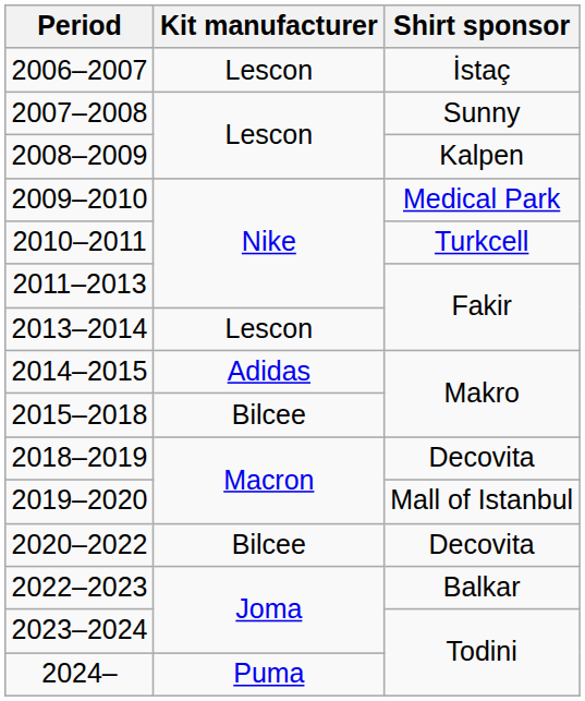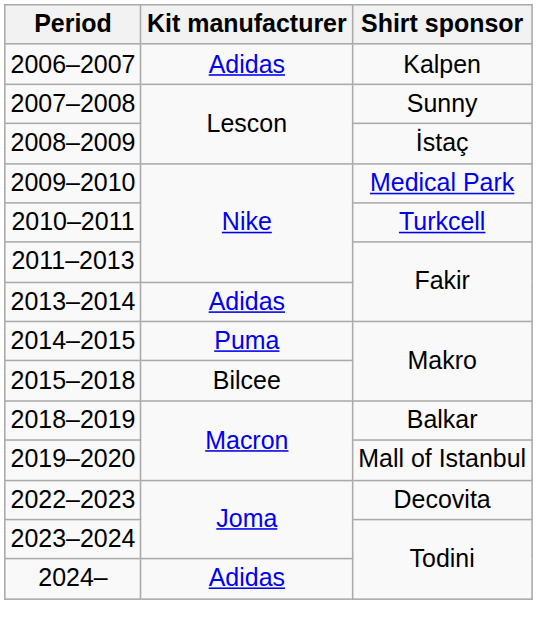2006–2007 | Kit manufacturer: Lescon -> Adidas
2006–2007 | Shirt sponsor: İstaç -> Kalpen
2008–2009 | Shirt sponsor: Kalpen -> İstaç
2013–2014 | Kit manufacturer: Lescon -> Adidas
2014–2015 | Kit manufacturer: Adidas -> Puma
2018–2019 | Shirt sponsor: Decovita -> Balkar
- row: 2020–2022 | Bilcee | Decovita
2022–2023 | Shirt sponsor: Balkar -> Decovita
2024– | Kit manufacturer: Puma -> Adidas
